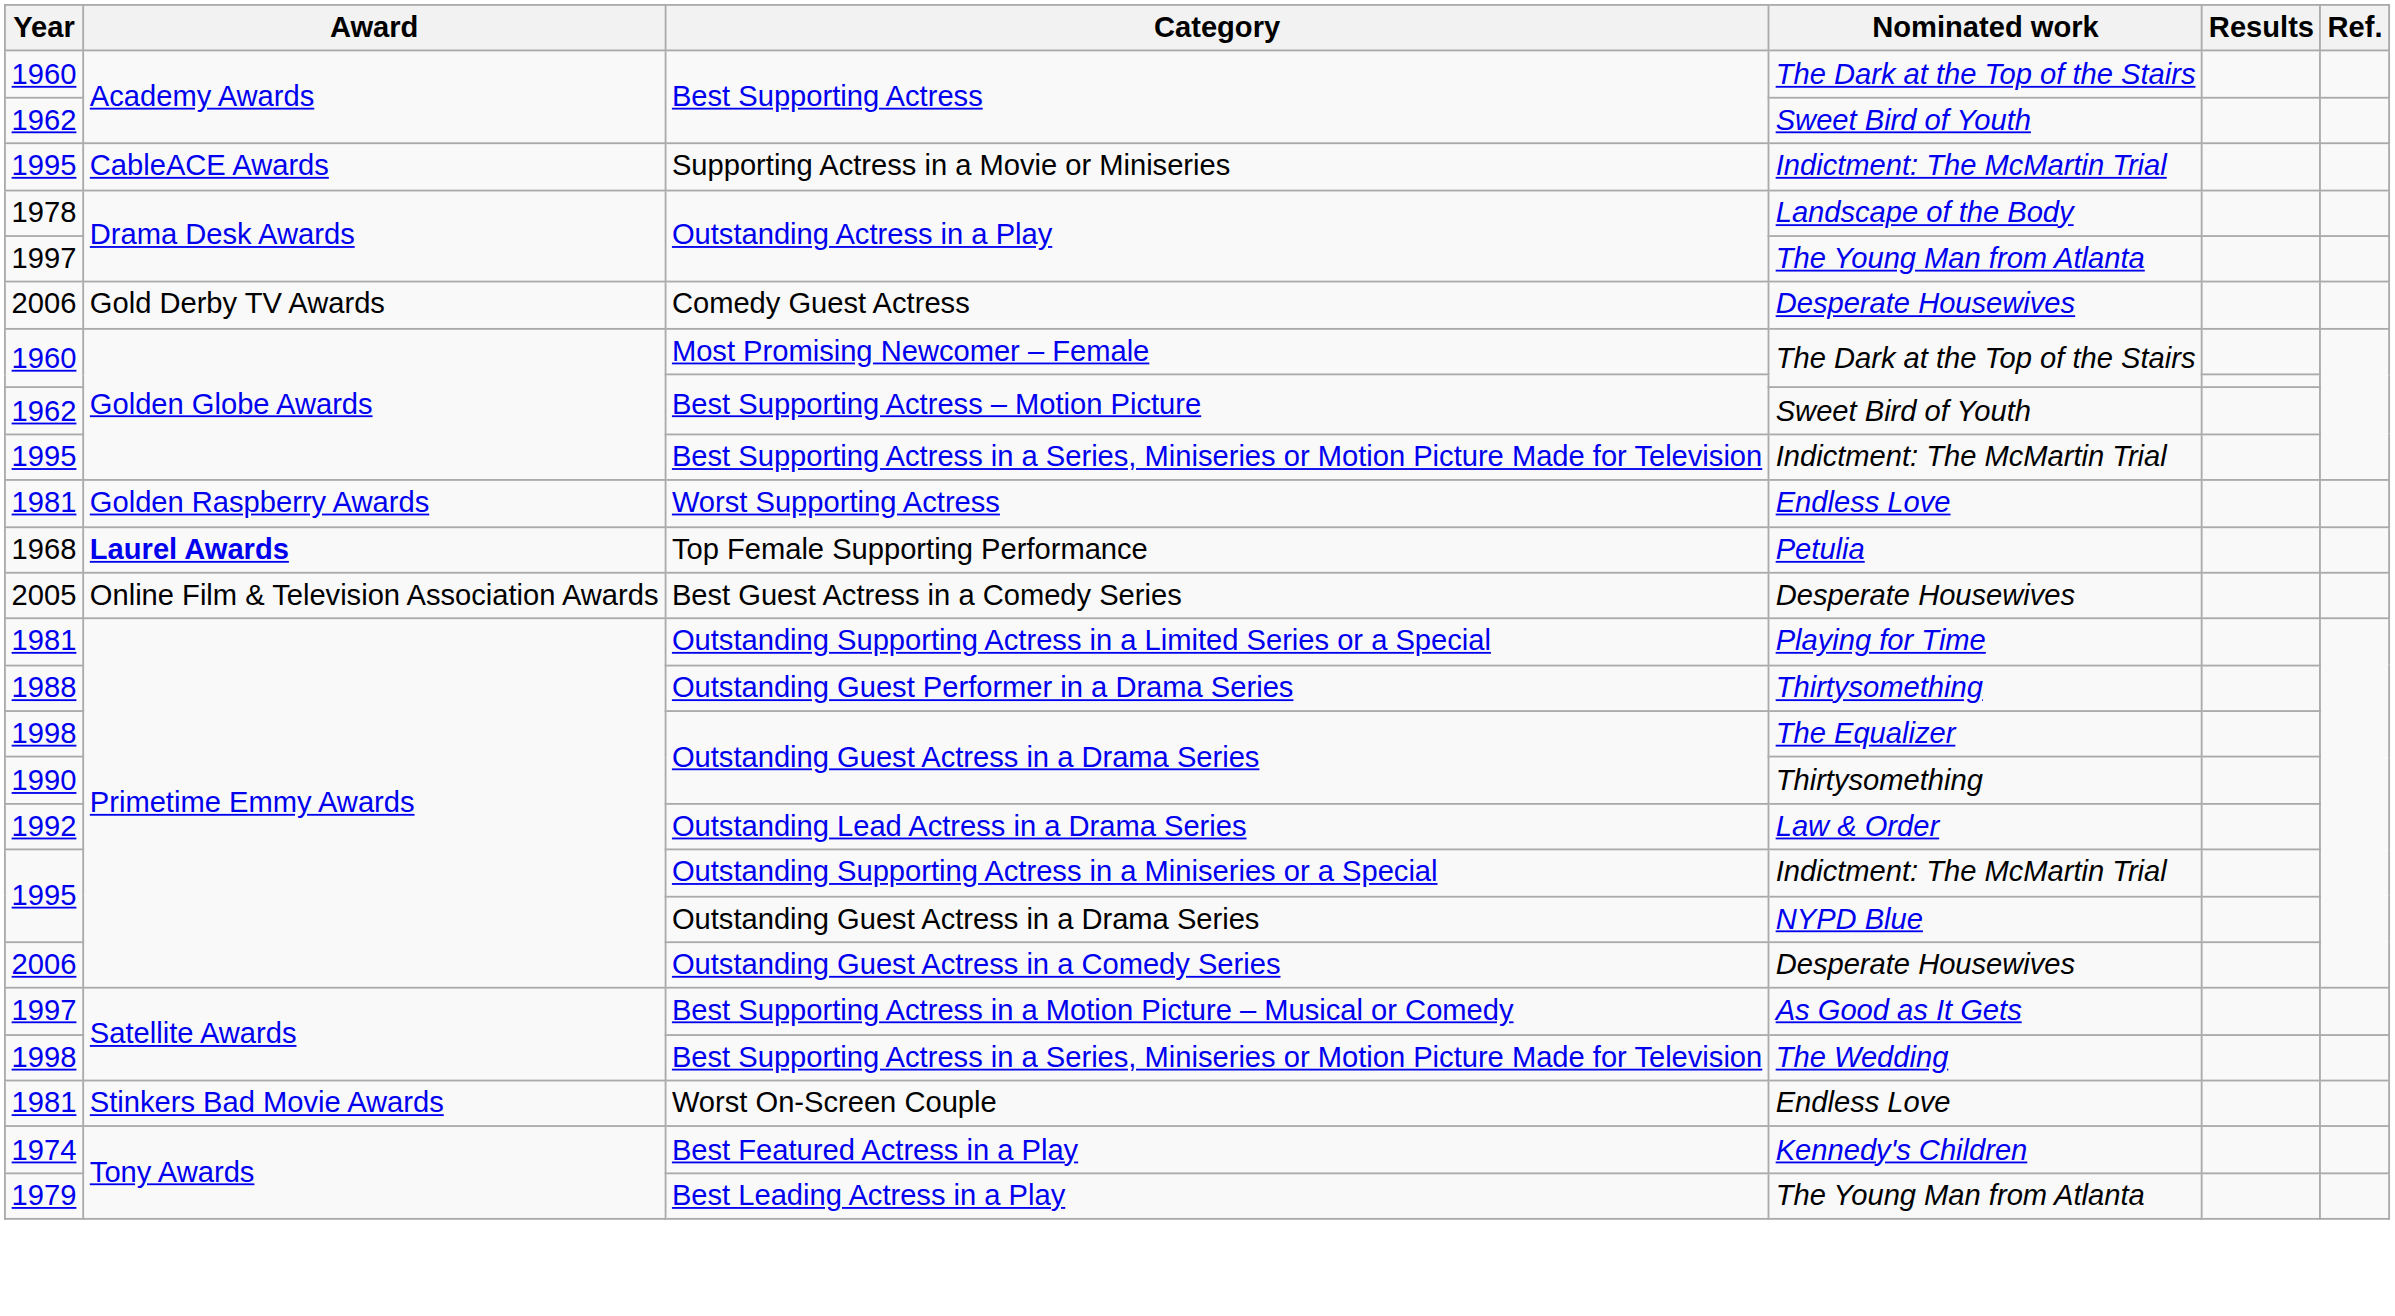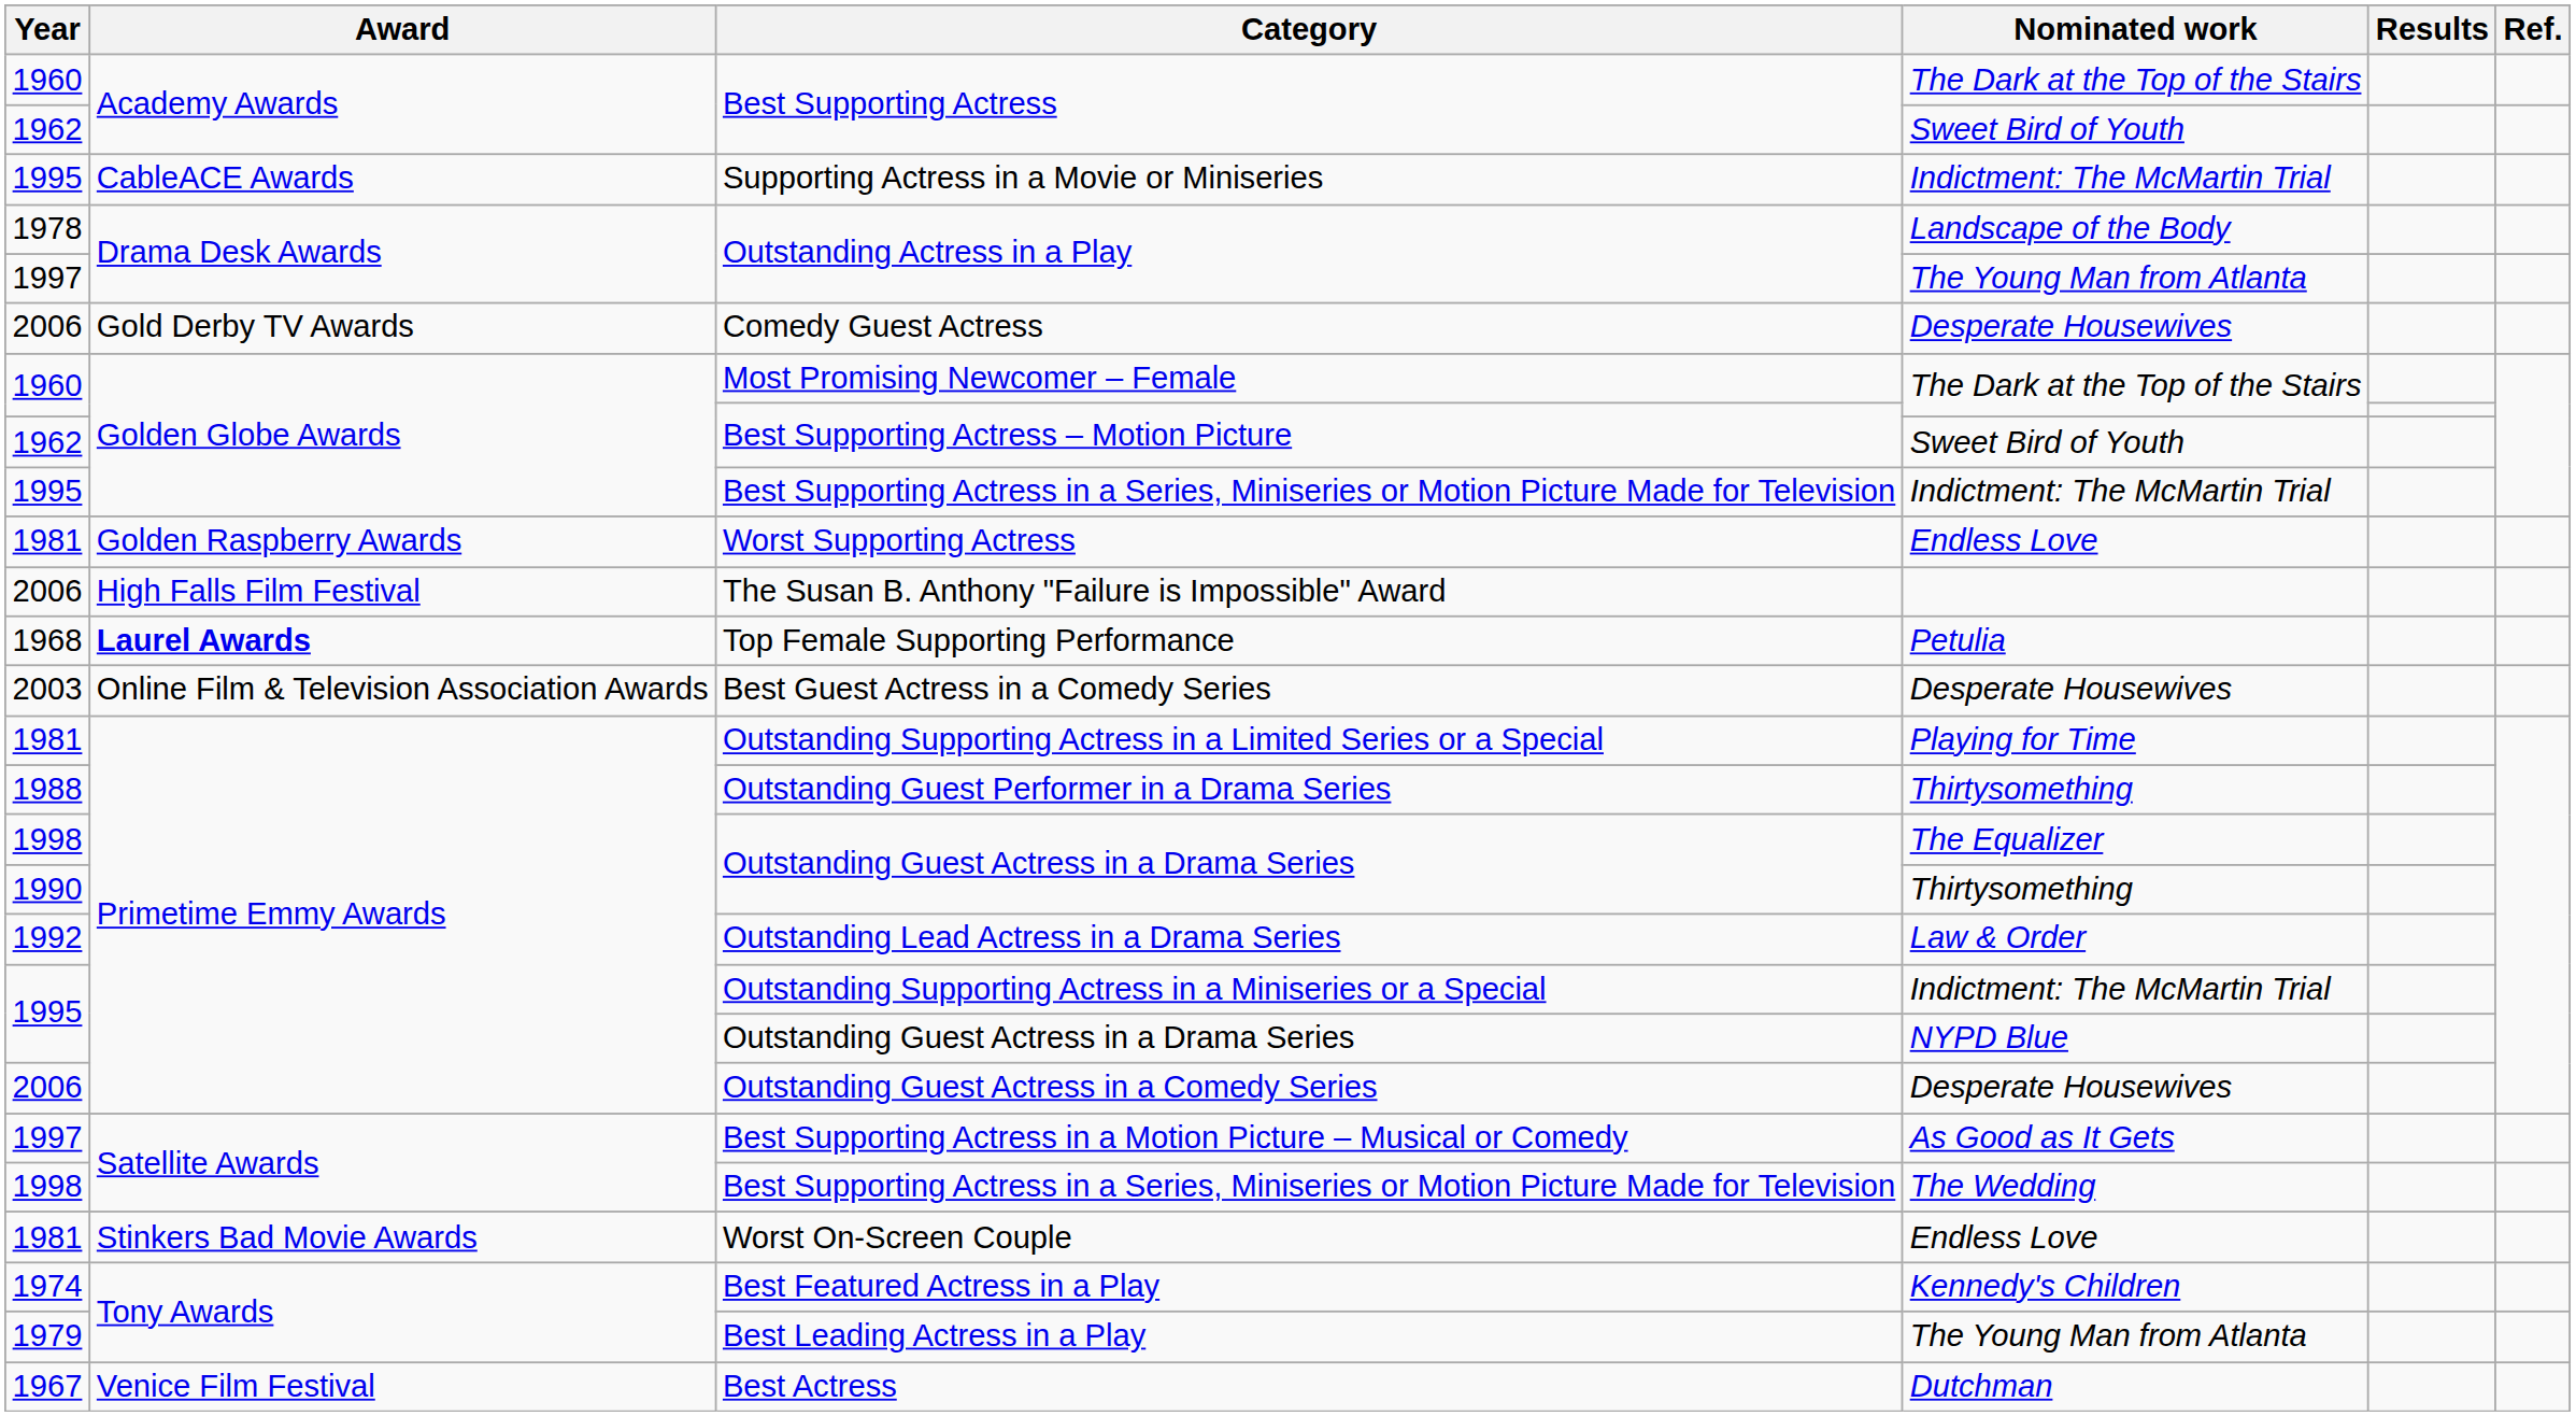+ row: 2006 | High Falls Film Festival | The Susan B. Anthony "Failure is Impossible" Award
Best Guest Actress in a Comedy Series | Year: 2005 -> 2003
+ row: 1967 | Venice Film Festival | Best Actress | Dutchman
